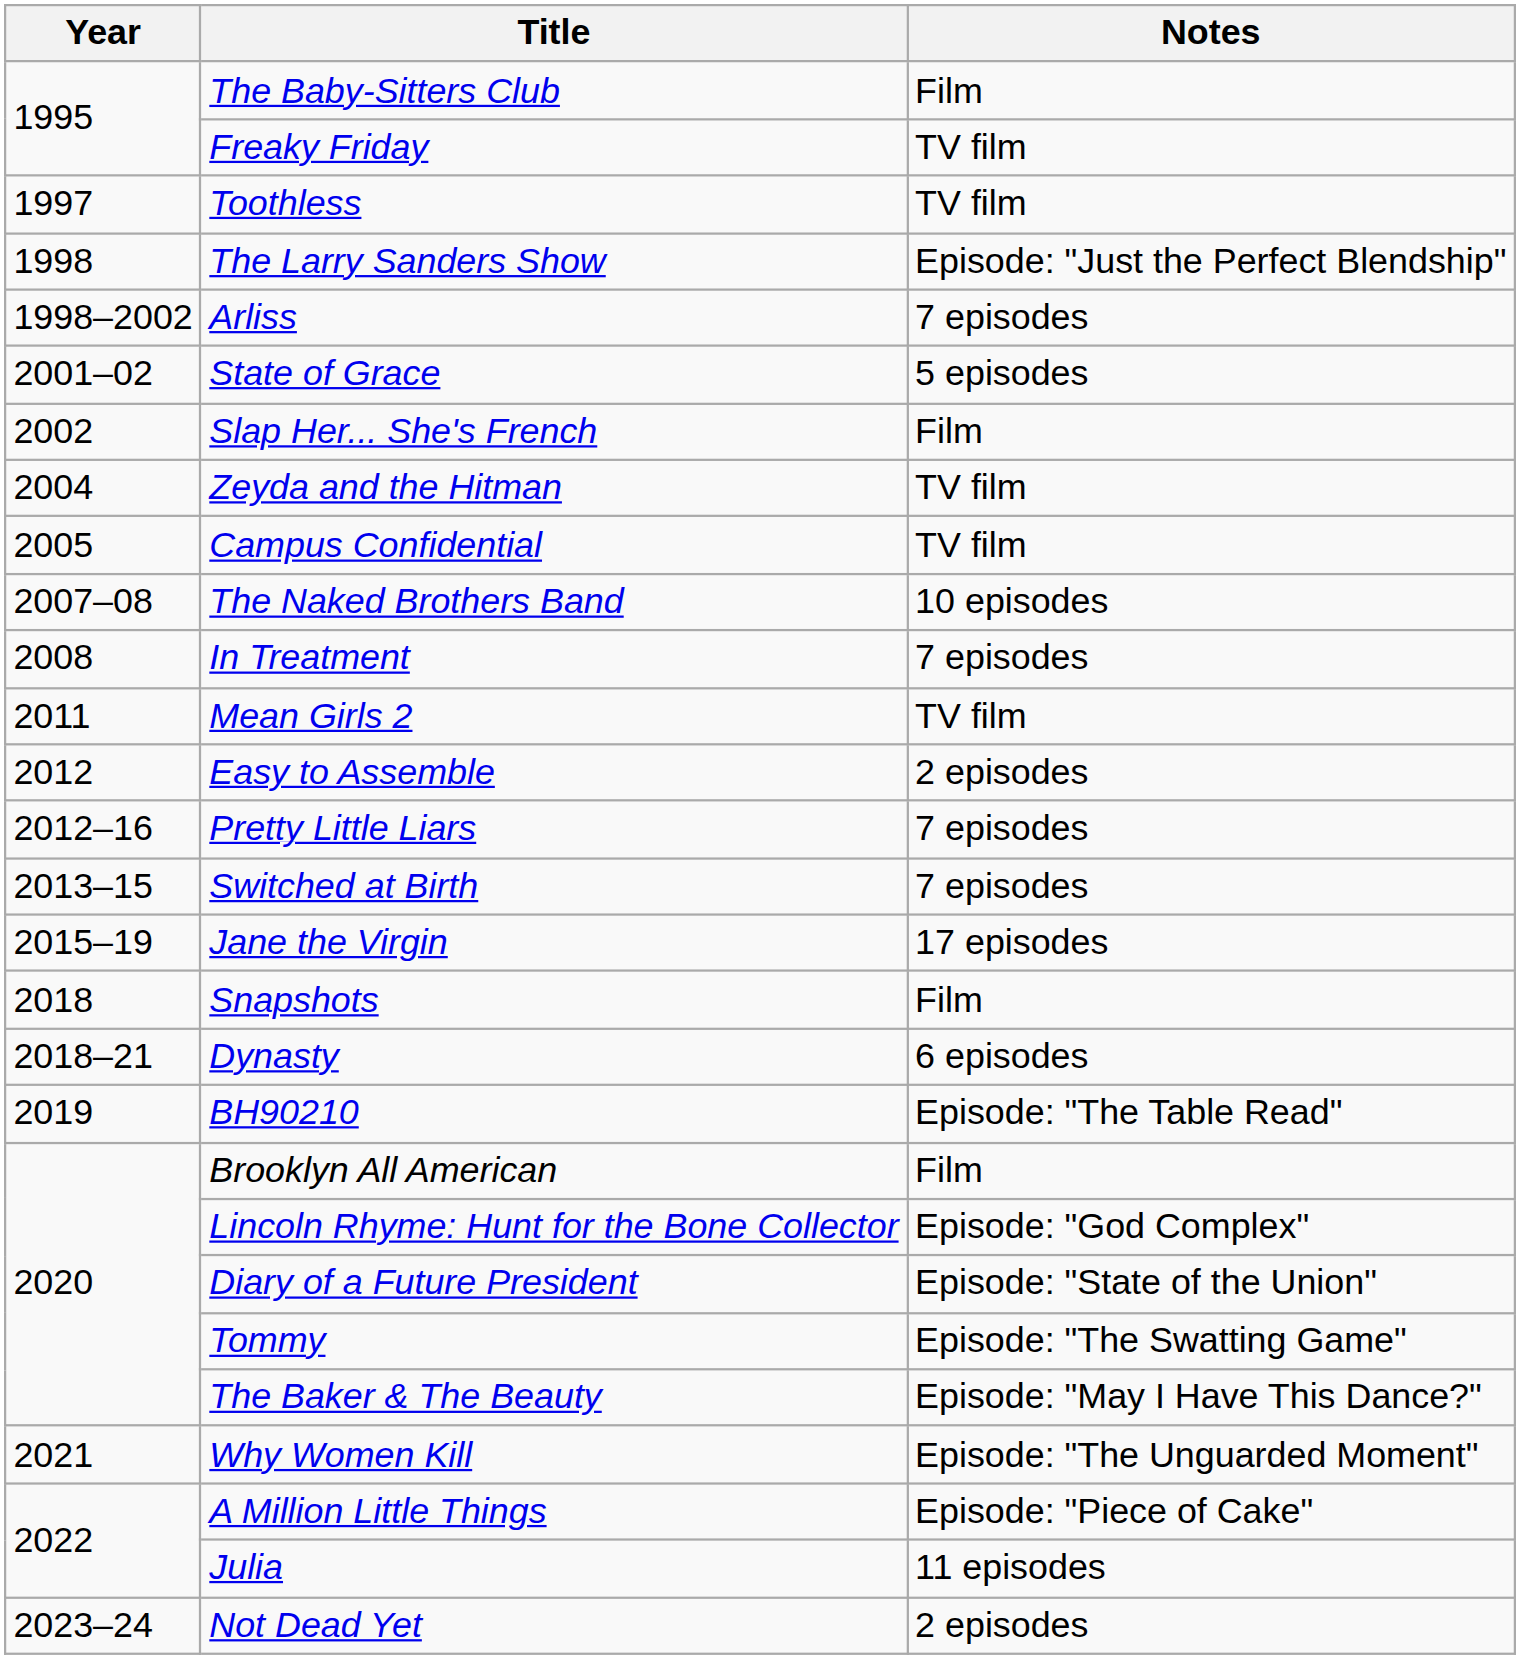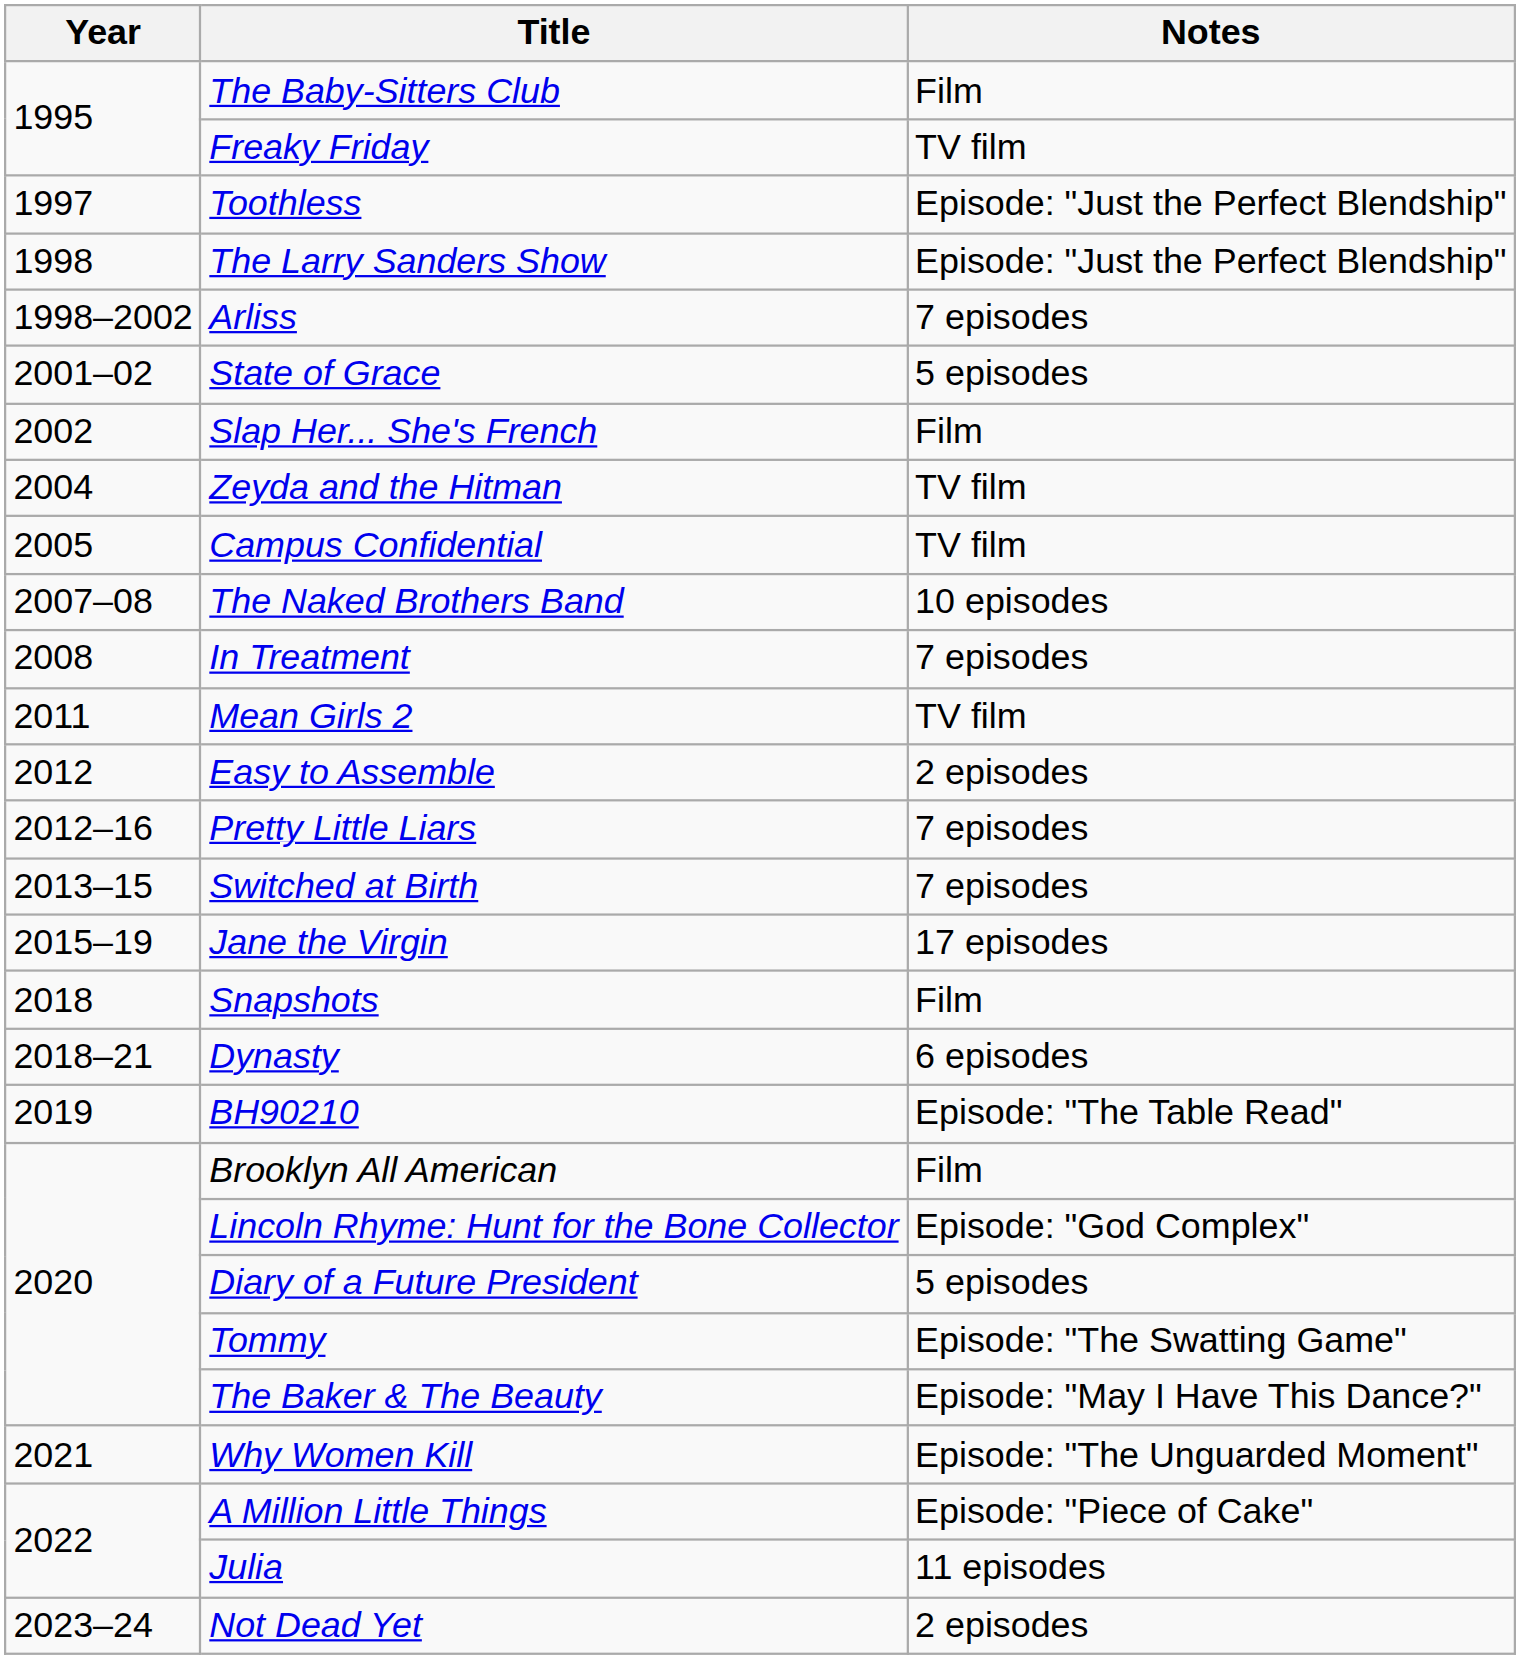Toothless | Notes: TV film -> Episode: "Just the Perfect Blendship"
Diary of a Future President | Notes: Episode: "State of the Union" -> 5 episodes
